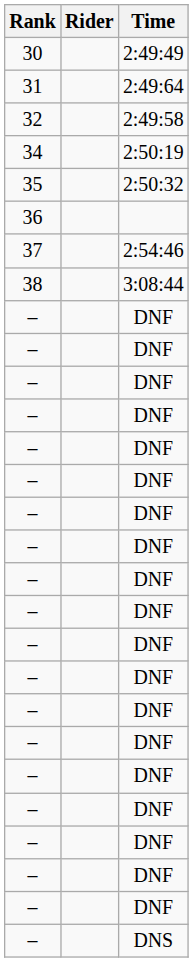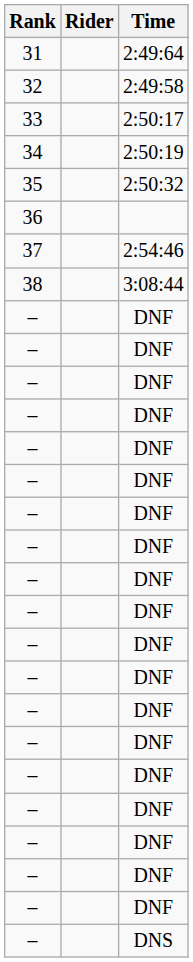- row: 30 | 2:49:49
+ row: 33 | 2:50:17
